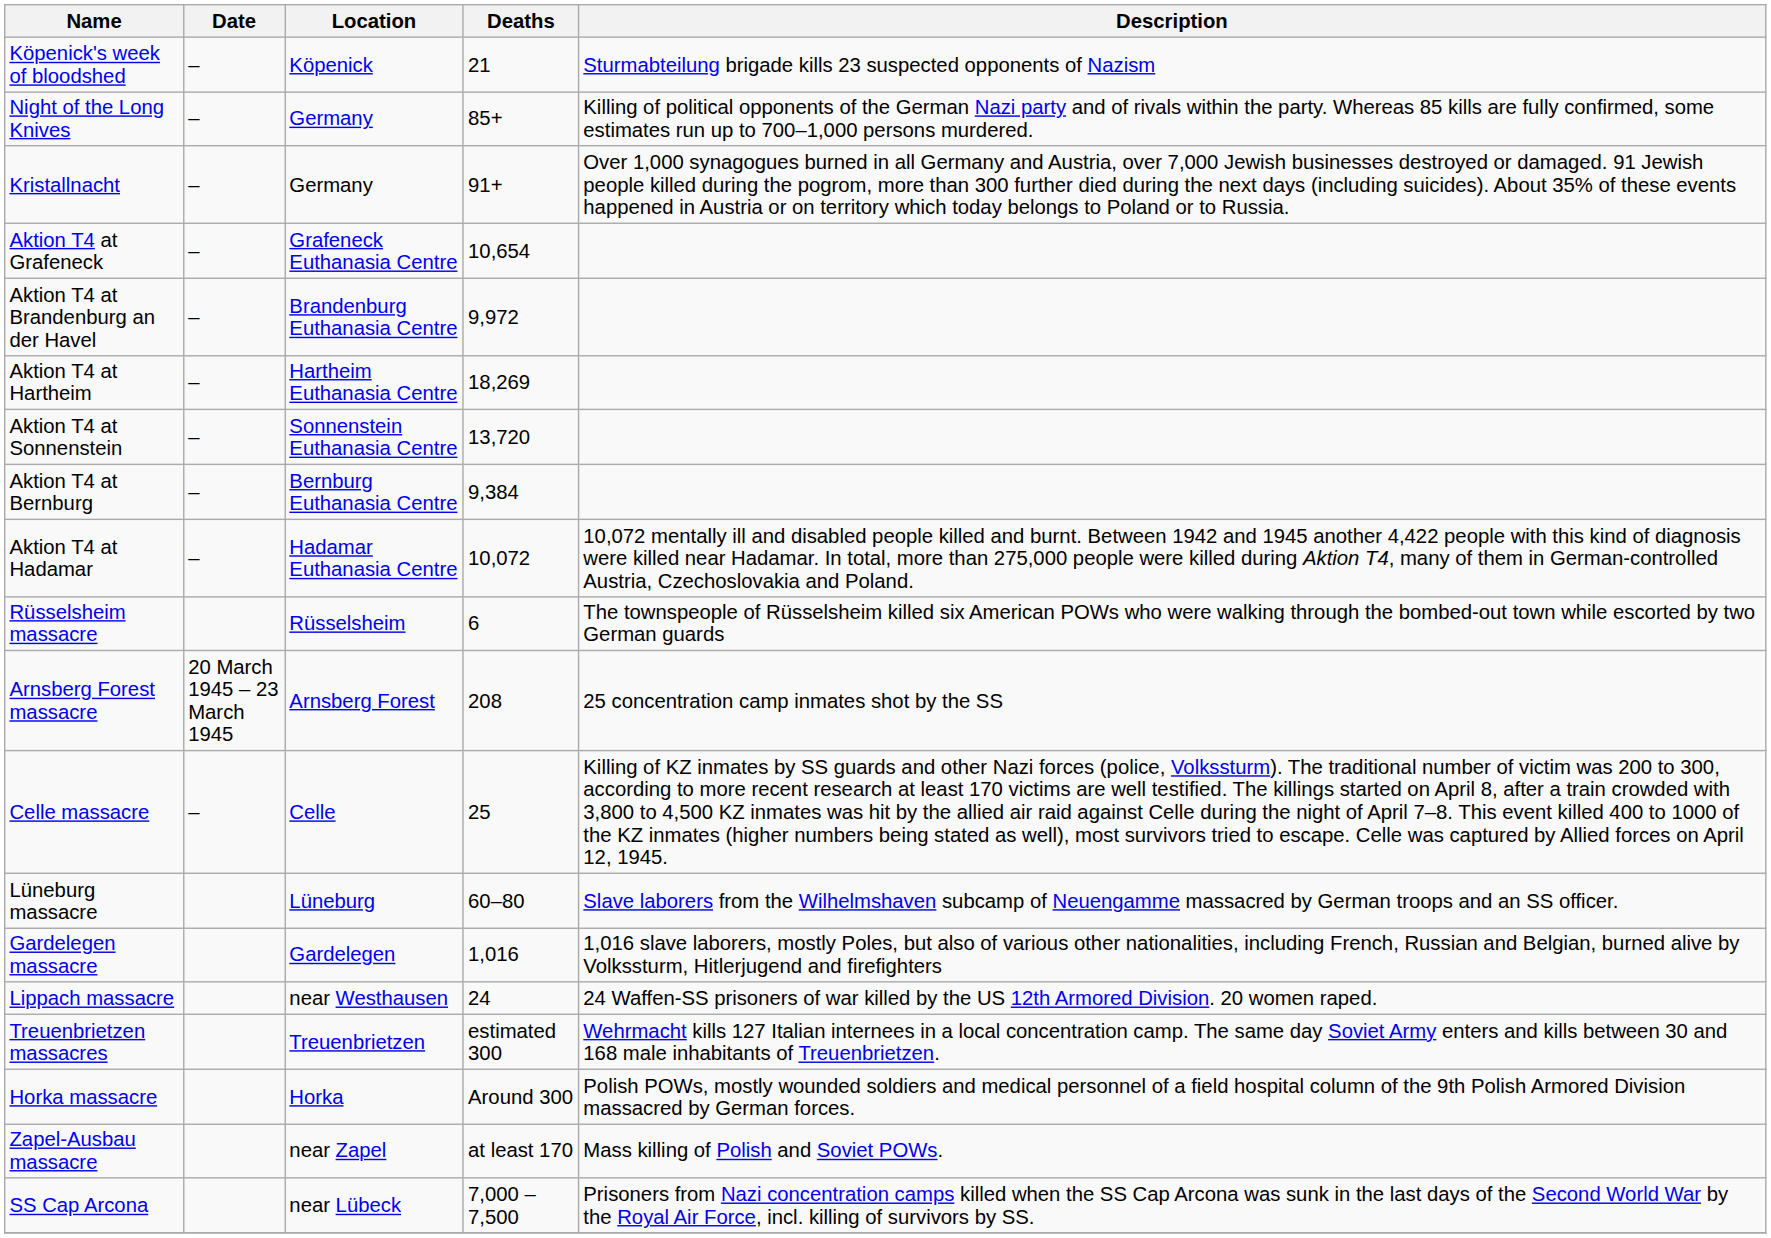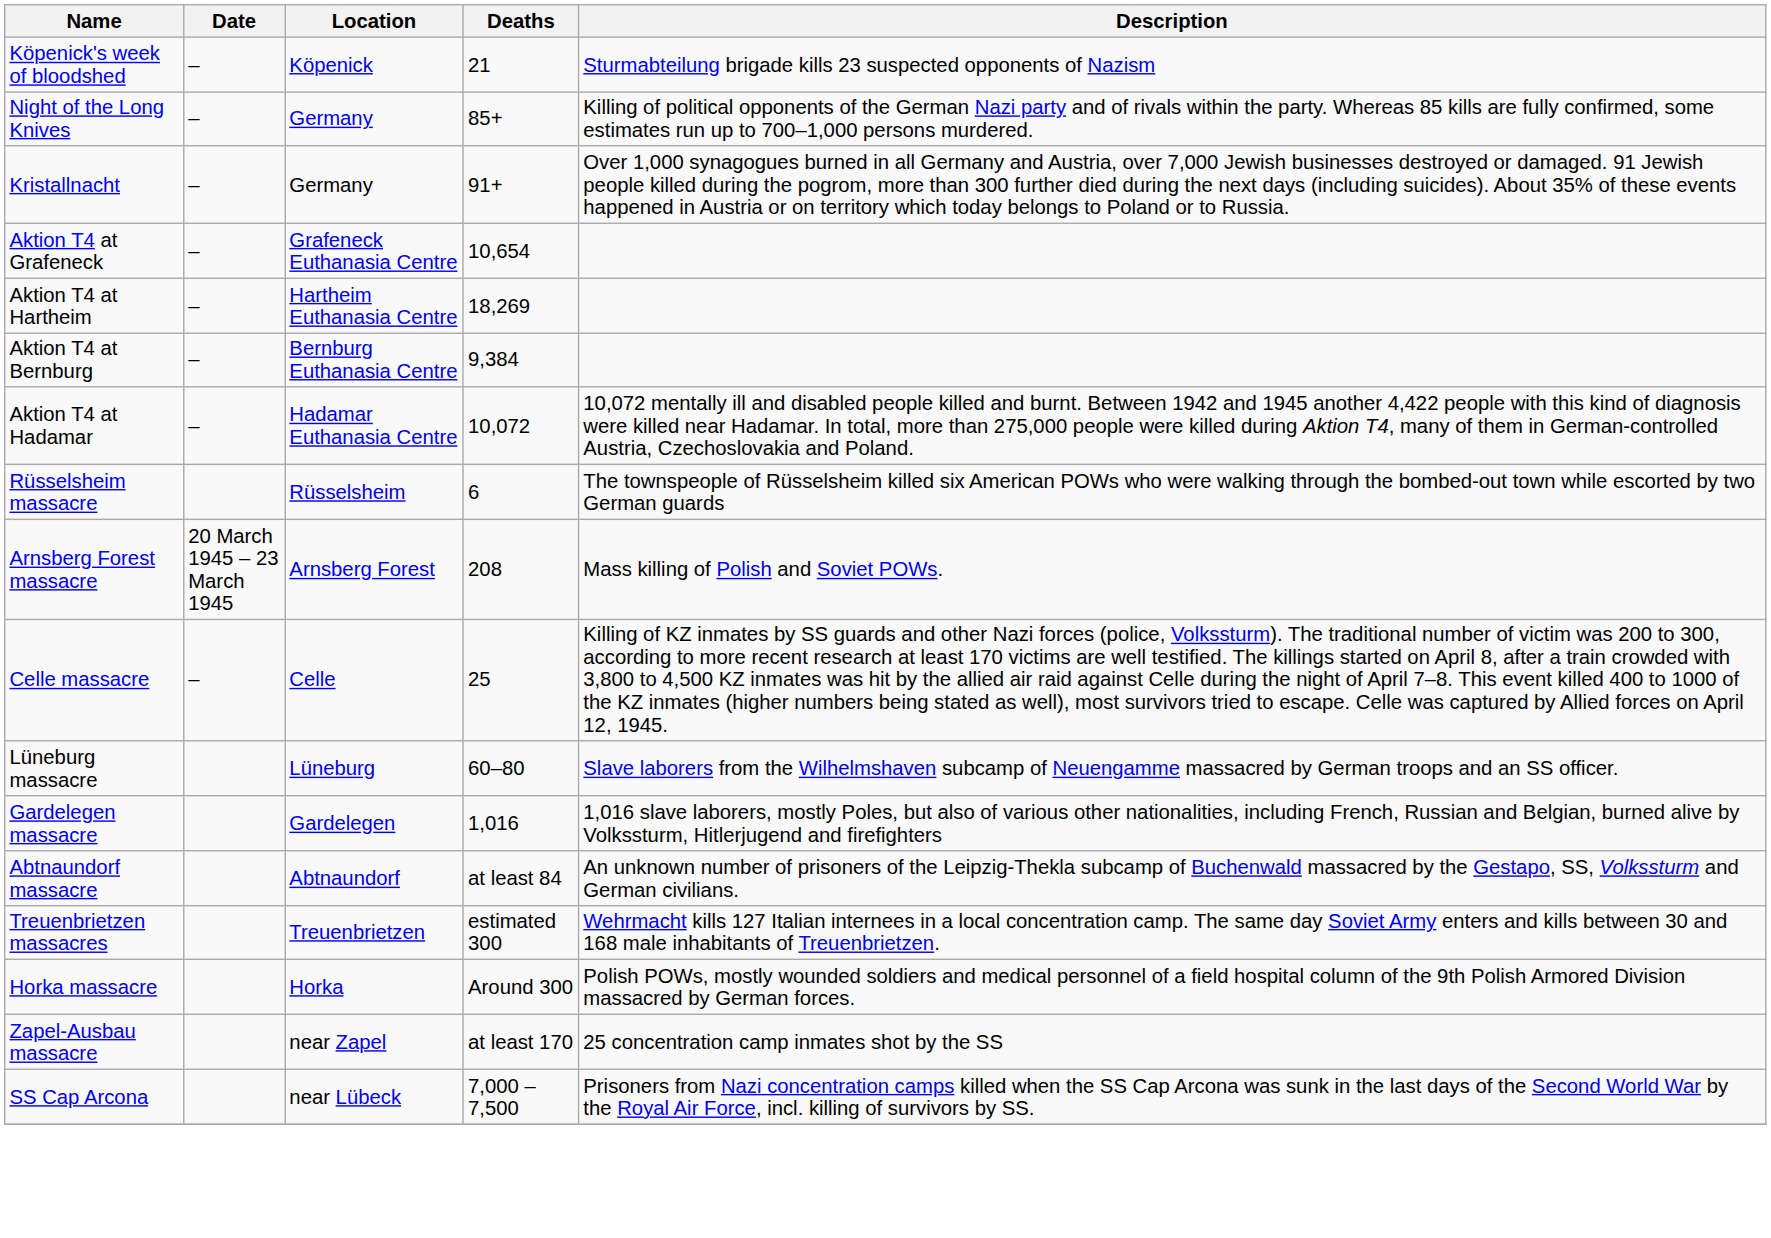- row: Aktion T4 at Brandenburg an der Havel | – | Brandenburg Euthanasia Centre | 9,972
- row: Aktion T4 at Sonnenstein | – | Sonnenstein Euthanasia Centre | 13,720
Arnsberg Forest massacre | Description: 25 concentration camp inmates shot by the SS -> Mass killing of Polish and Soviet POWs.
+ row: Abtnaundorf massacre | Abtnaundorf | at least 84 | An unknown number of prisoners of the Leipzig-Thekla subcamp of Buchenwald massacred by the Gestapo, SS, Volkssturm and German civilians.
- row: Lippach massacre | near Westhausen | 24 | 24 Waffen-SS prisoners of war killed by the US 12th Armored Division. 20 women raped.
Zapel-Ausbau massacre | Description: Mass killing of Polish and Soviet POWs. -> 25 concentration camp inmates shot by the SS
